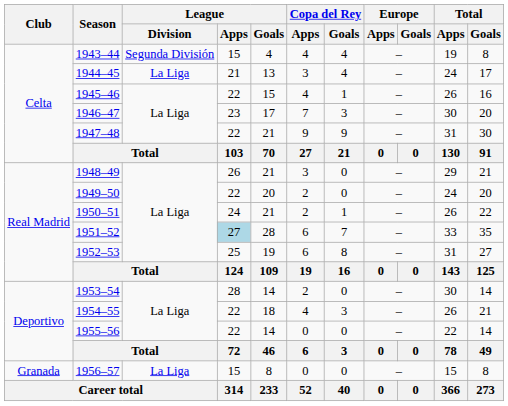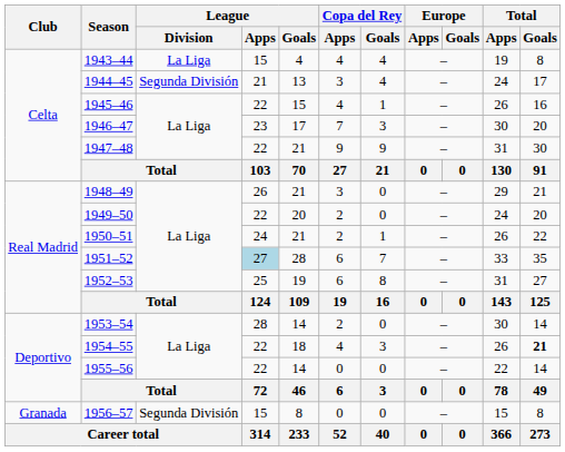1943–44 | League / Division: Segunda División -> La Liga
1944–45 | League / Division: La Liga -> Segunda División
1954–55 | Total / Goals: normal -> bold
1956–57 | League / Division: La Liga -> Segunda División
